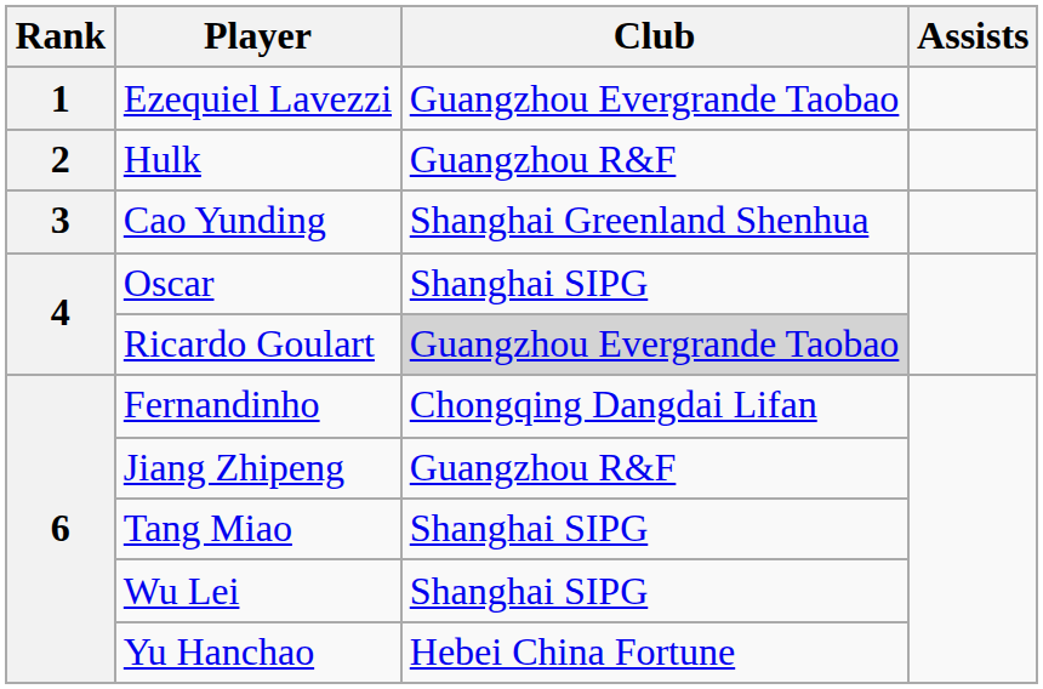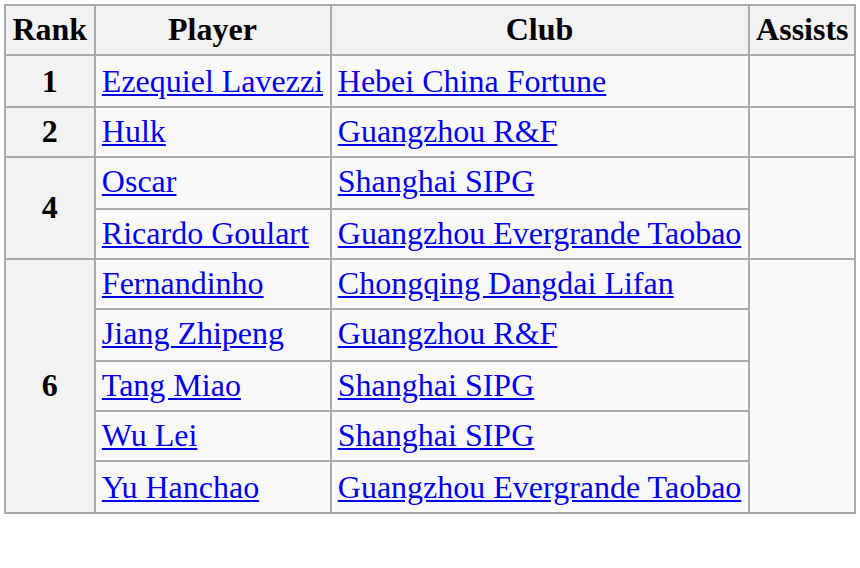Ezequiel Lavezzi | Club: Guangzhou Evergrande Taobao -> Hebei China Fortune
- row: 3 | Cao Yunding | Shanghai Greenland Shenhua
Ricardo Goulart | Club: lightgrey background -> no background
Yu Hanchao | Club: Hebei China Fortune -> Guangzhou Evergrande Taobao
